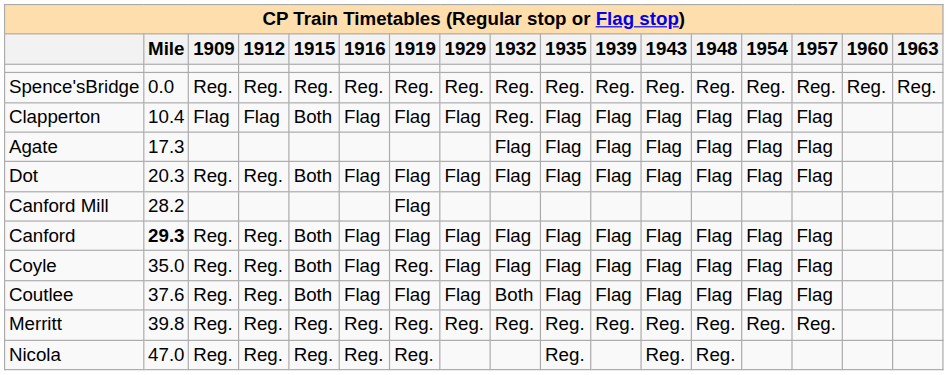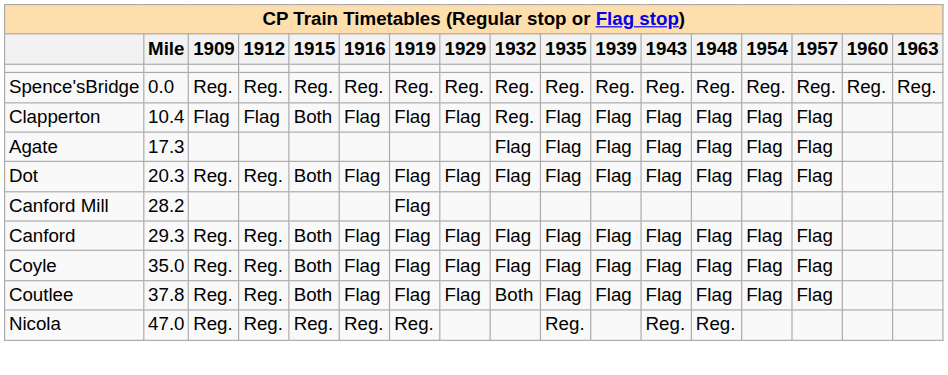Canford | Mile: bold -> normal
Coyle | 1919: Reg. -> Flag
Coutlee | Mile: 37.6 -> 37.8
- row: Merritt | 39.8 | Reg. | Reg. | Reg. | Reg. | Reg. | Reg. | Reg. | Reg. | Reg. | Reg. | Reg. | Reg. | Reg.
